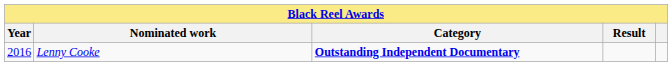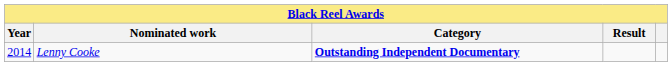Lenny Cooke | Year: 2016 -> 2014
